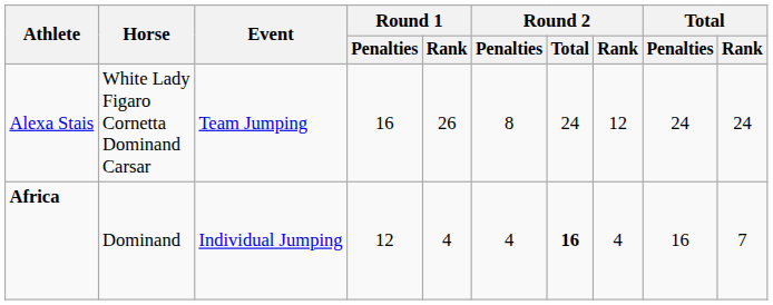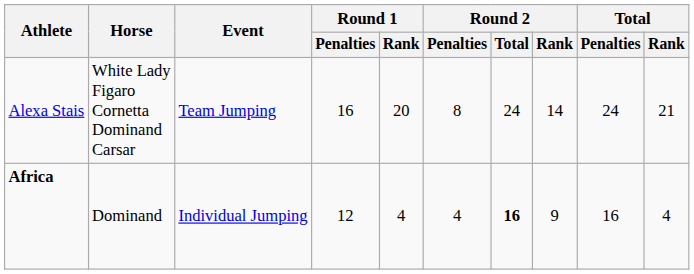Alexa Stais | Round 1 / Rank: 26 -> 20
Alexa Stais | Round 2 / Rank: 12 -> 14
Alexa Stais | Total / Rank: 24 -> 21
Africa | Round 2 / Rank: 4 -> 9
Africa | Total / Rank: 7 -> 4
